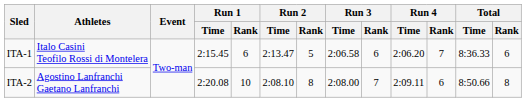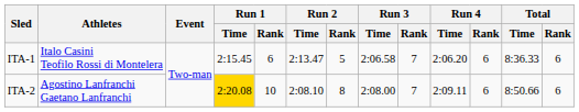ITA-1 | Run 3 / Rank: 6 -> 7
ITA-1 | Run 4 / Rank: 7 -> 6
ITA-2 | Run 1 / Time: no background -> gold background
ITA-2 | Total / Rank: 8 -> 6
